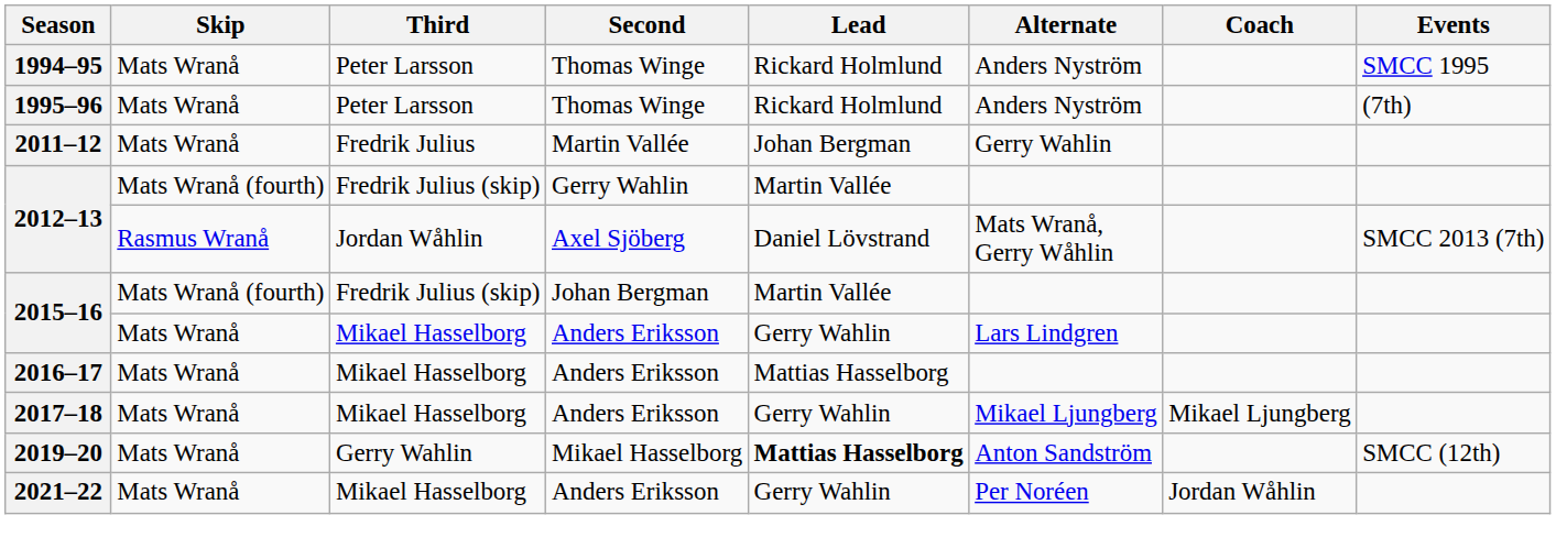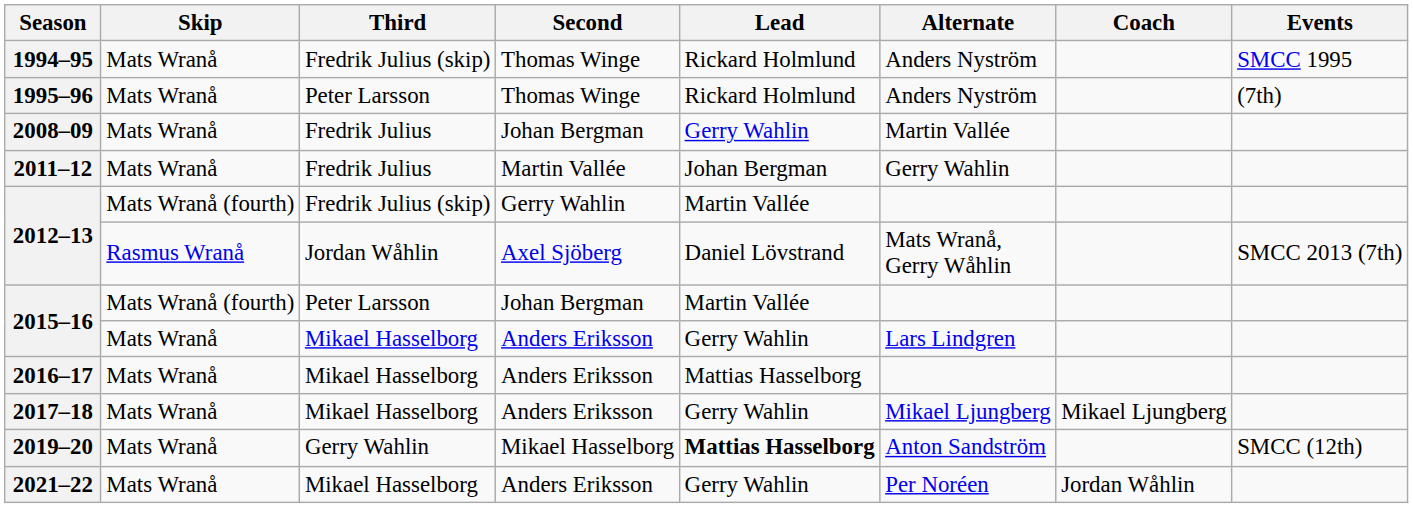1994–95 | Third: Peter Larsson -> Fredrik Julius (skip)
+ row: 2008–09 | Mats Wranå | Fredrik Julius | Johan Bergman | Gerry Wahlin | Martin Vallée
2015–16 / Johan Bergman | Third: Fredrik Julius (skip) -> Peter Larsson
